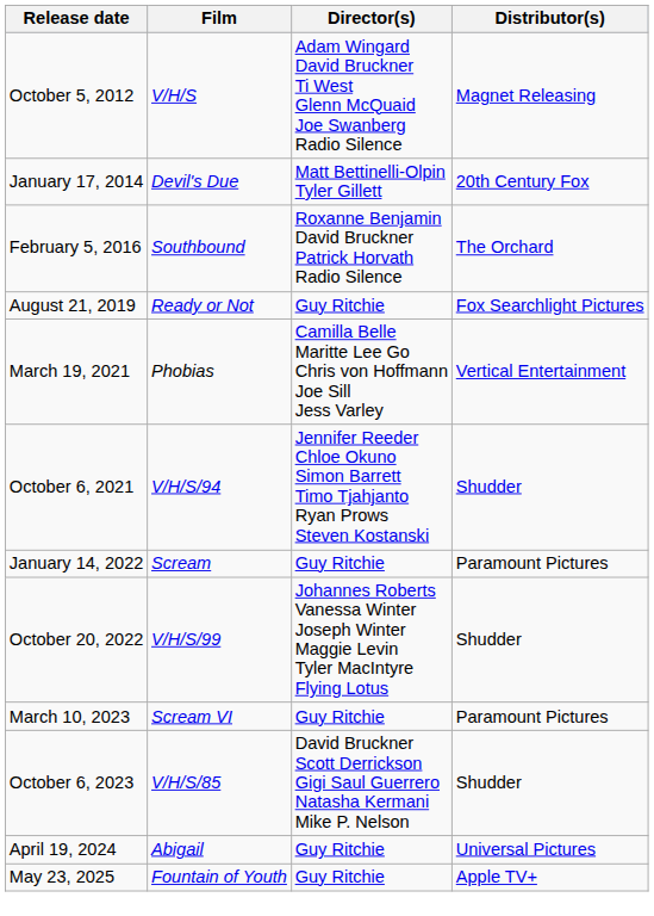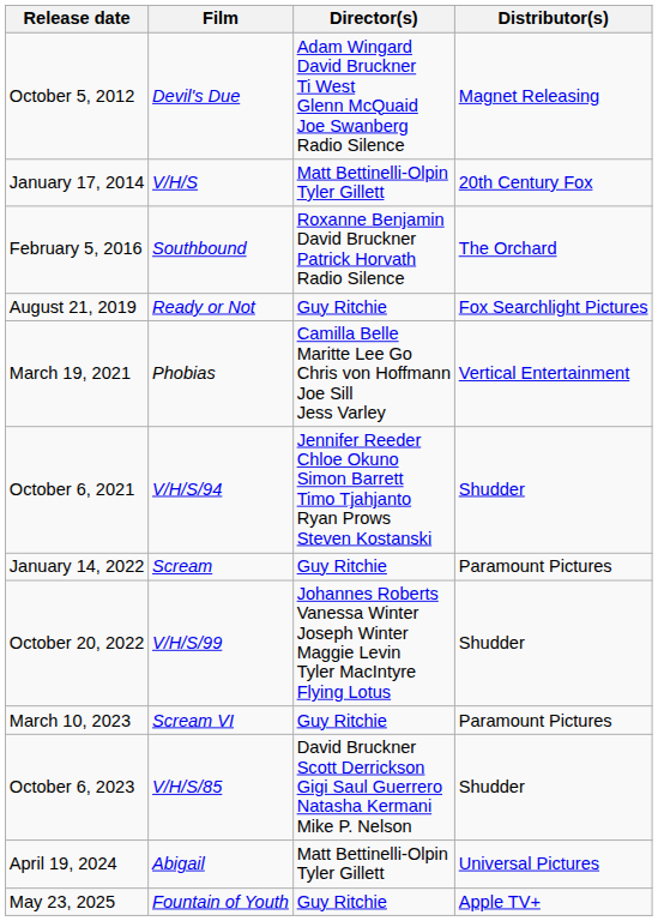October 5, 2012 | Film: V/H/S -> Devil's Due
January 17, 2014 | Film: Devil's Due -> V/H/S
April 19, 2024 | Director(s): Guy Ritchie -> Matt Bettinelli-Olpin Tyler Gillett
